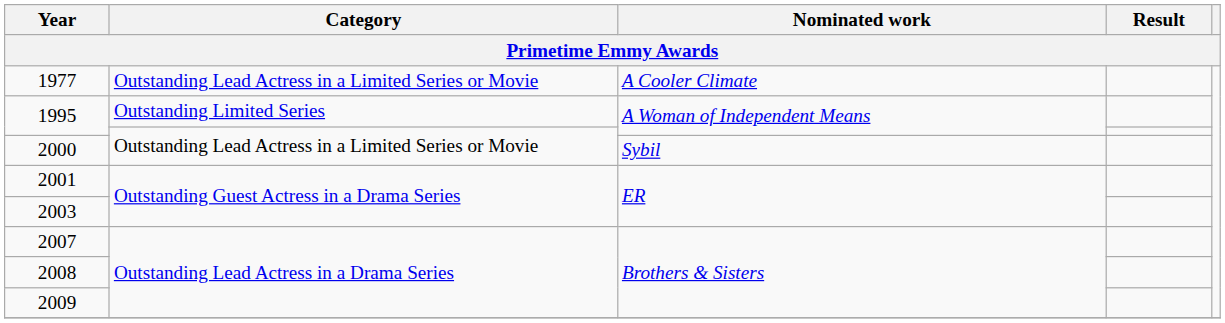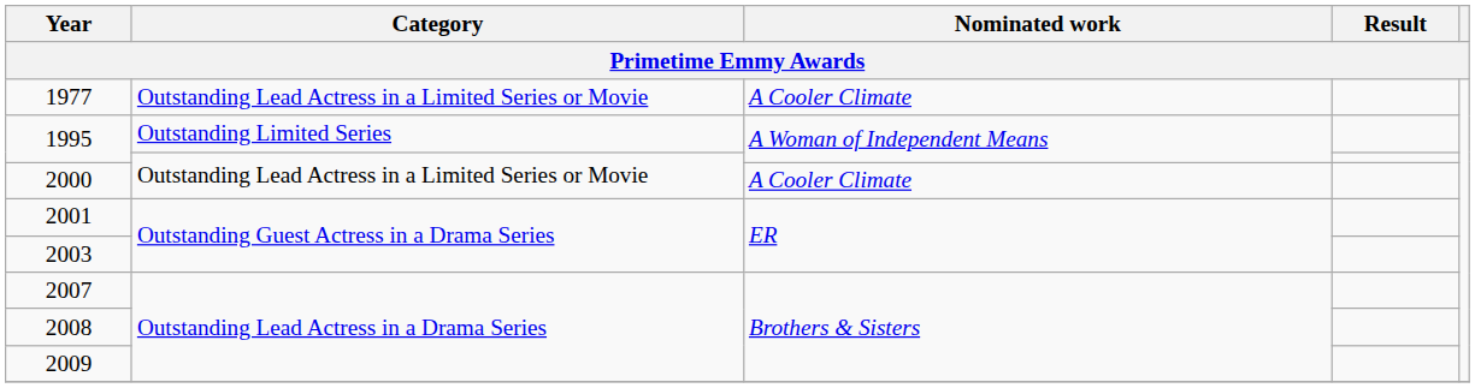2000 | Nominated work: Sybil -> A Cooler Climate
